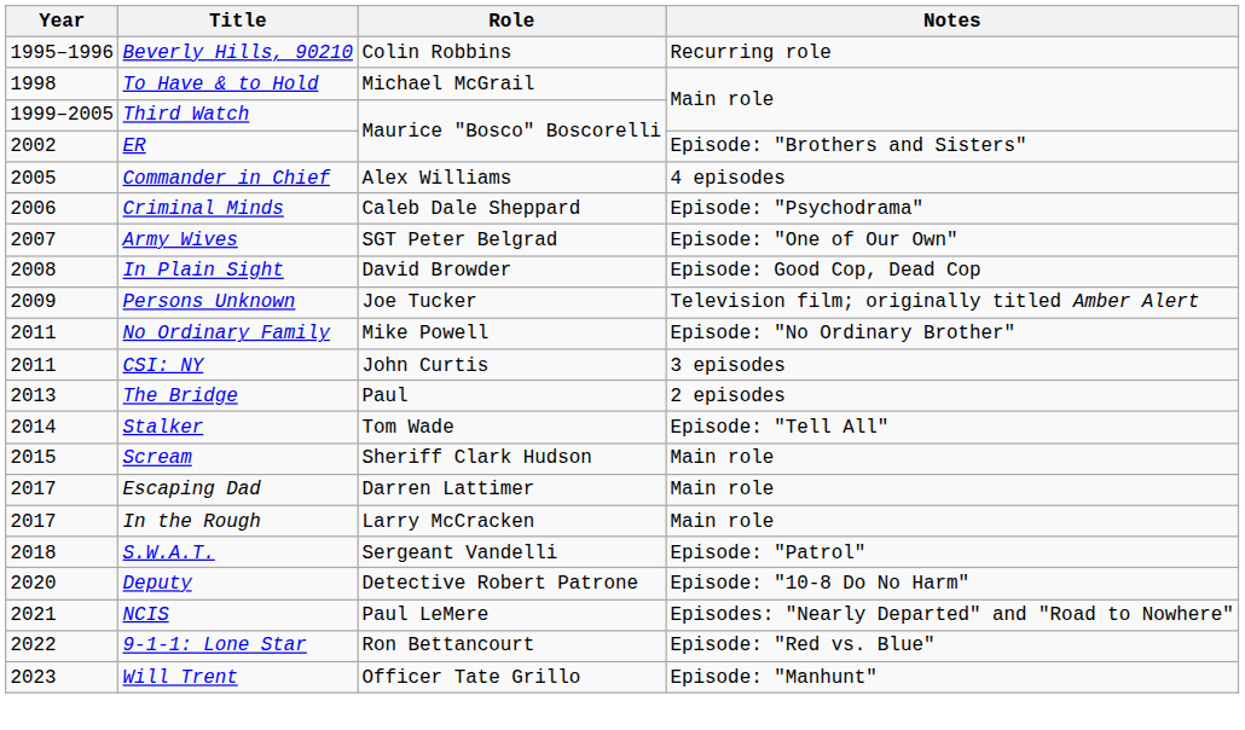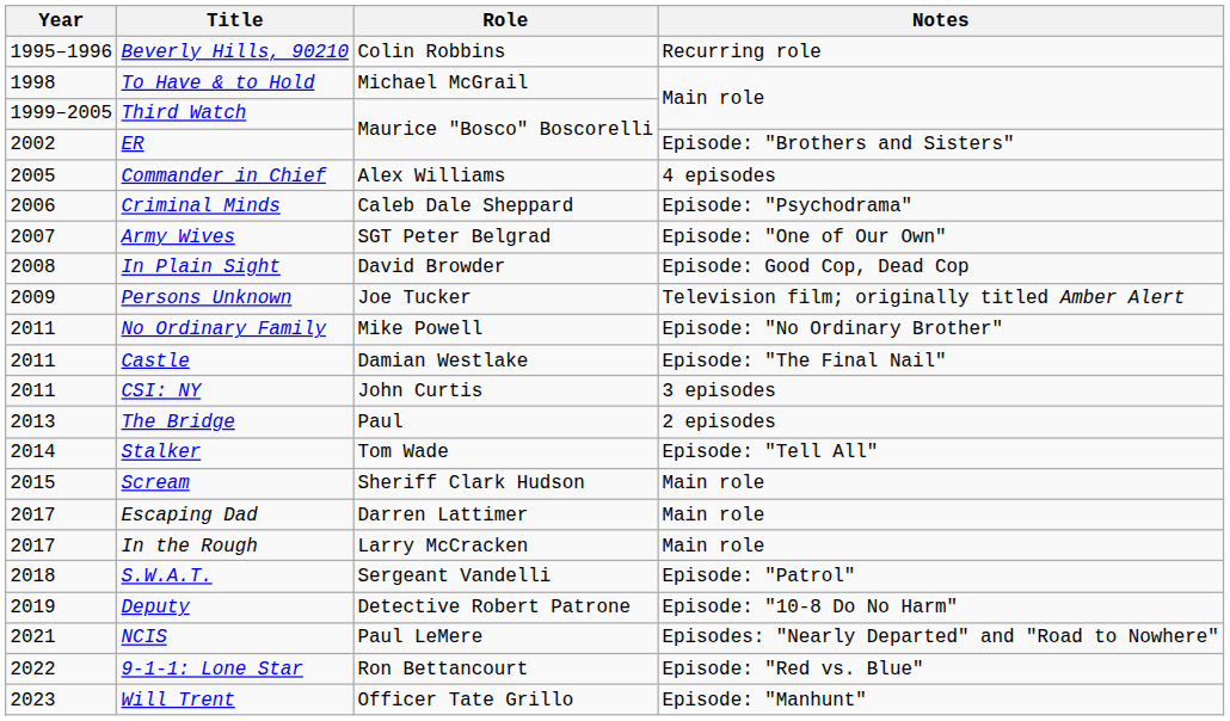+ row: 2011 | Castle | Damian Westlake | Episode: "The Final Nail"
Deputy | Year: 2020 -> 2019
